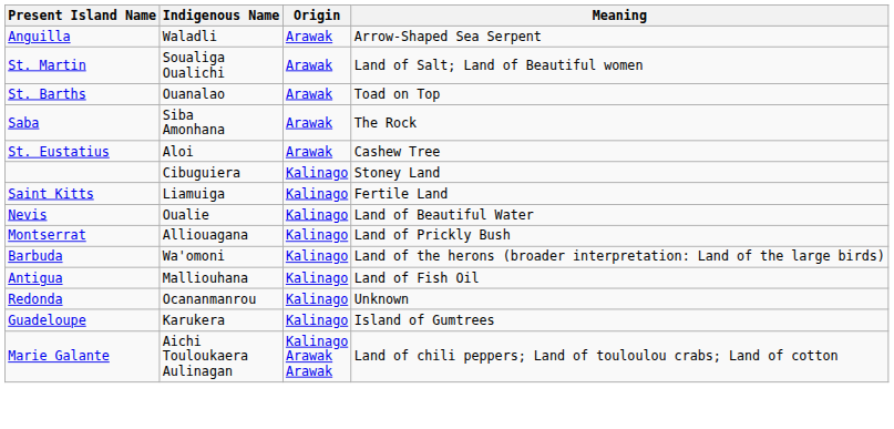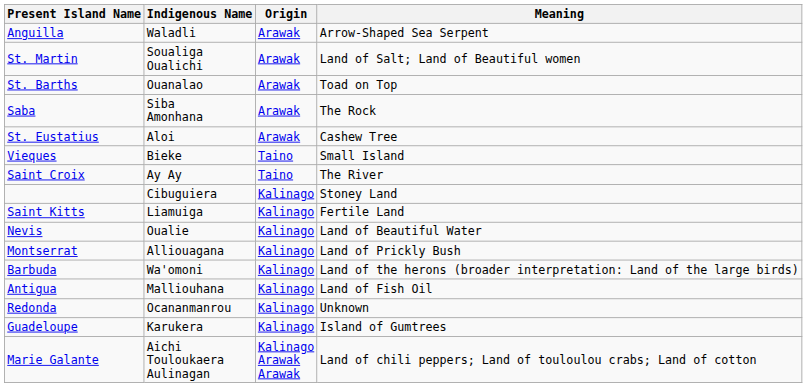+ row: Vieques | Bieke | Taino | Small Island
+ row: Saint Croix | Ay Ay | Taino | The River
